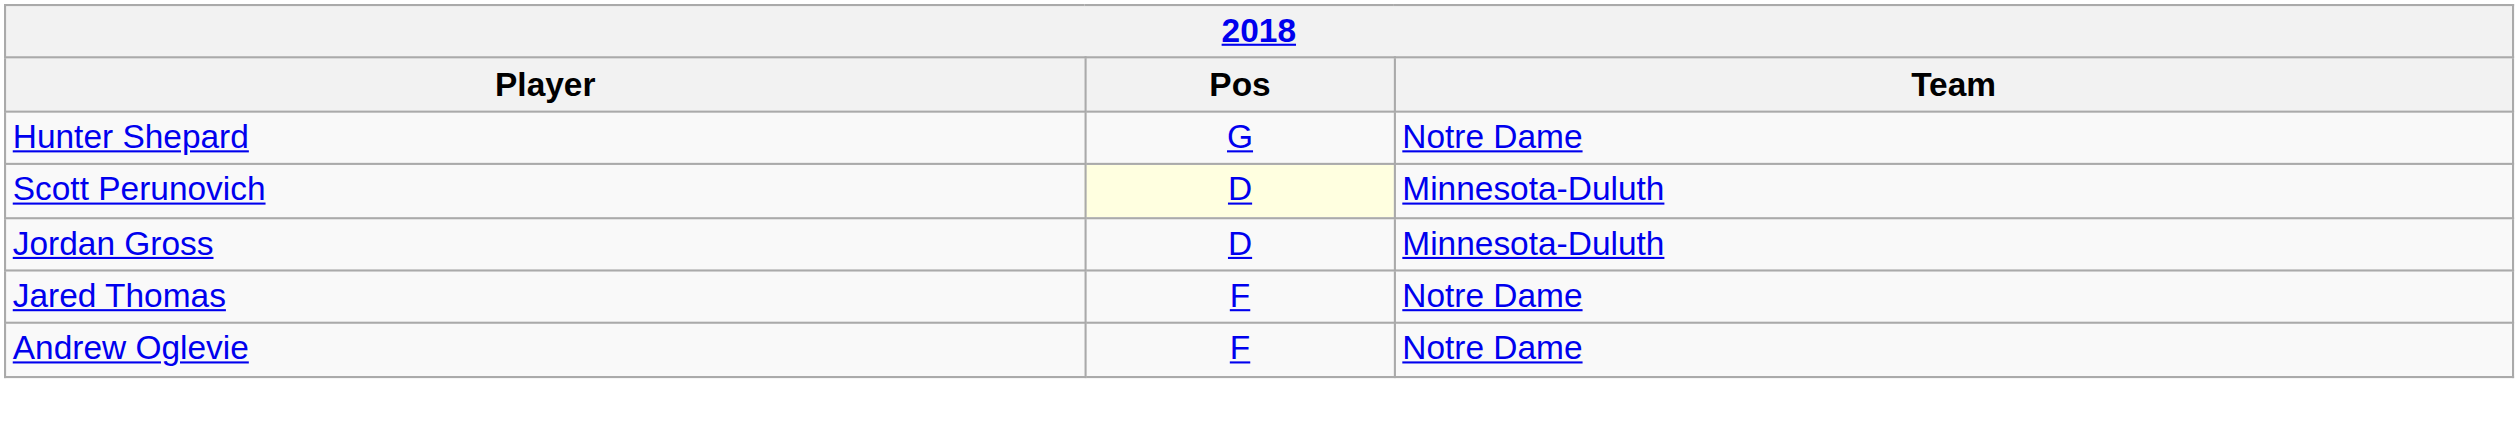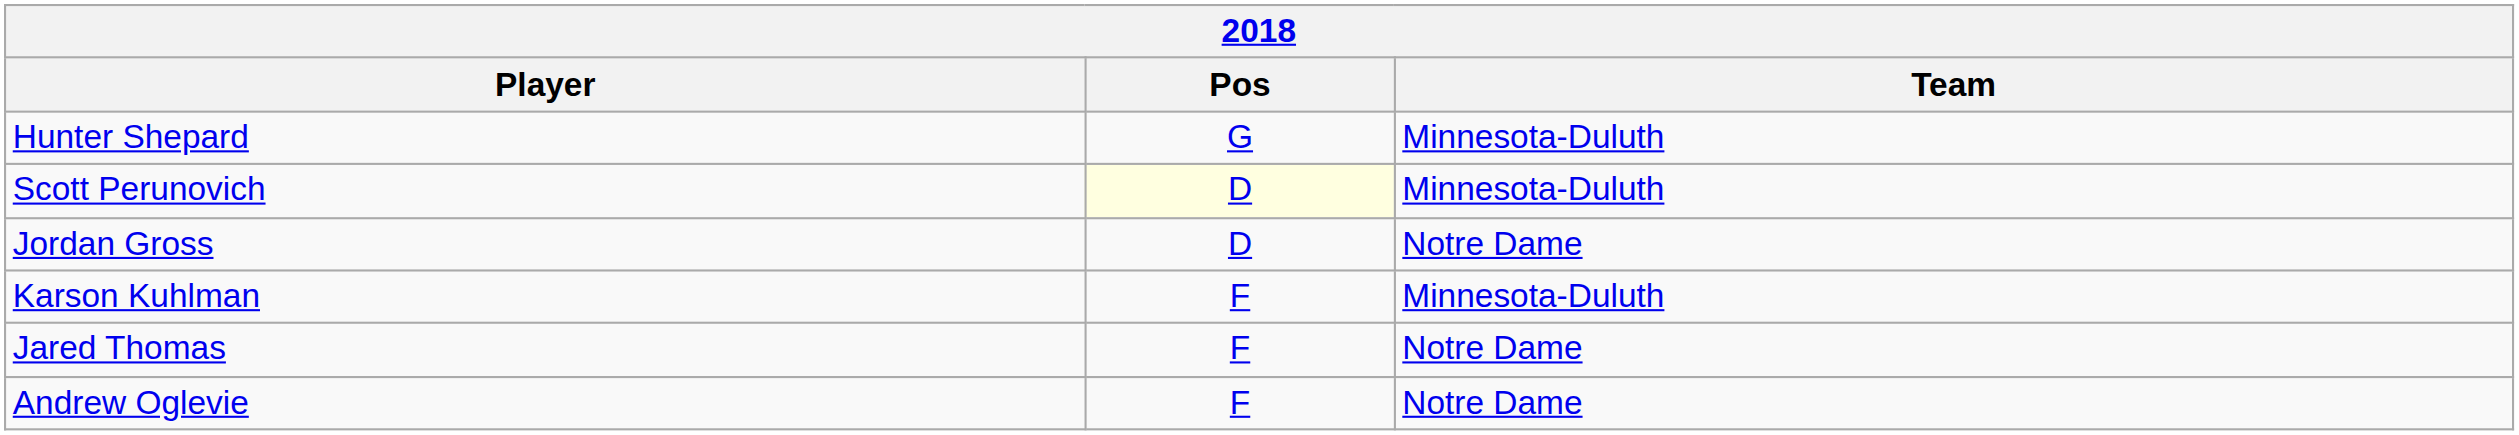Hunter Shepard | Team: Notre Dame -> Minnesota-Duluth
Jordan Gross | Team: Minnesota-Duluth -> Notre Dame
+ row: Karson Kuhlman | F | Minnesota-Duluth
